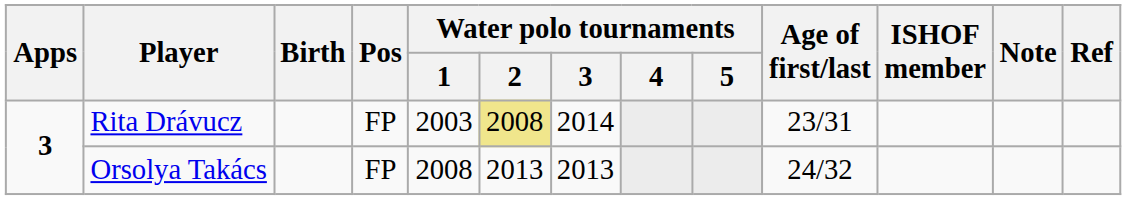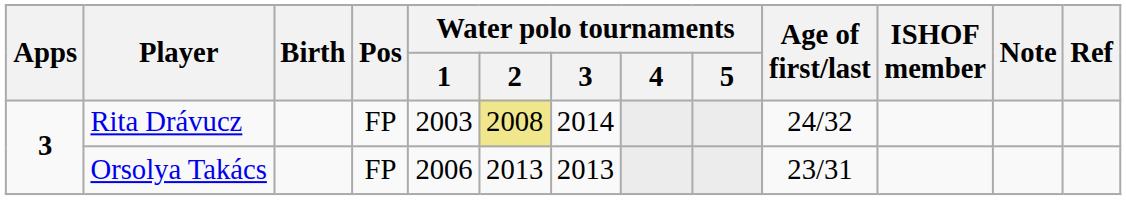Rita Drávucz | Age of first/last: 23/31 -> 24/32
Orsolya Takács | Water polo tournaments / 1: 2008 -> 2006
Orsolya Takács | Age of first/last: 24/32 -> 23/31
